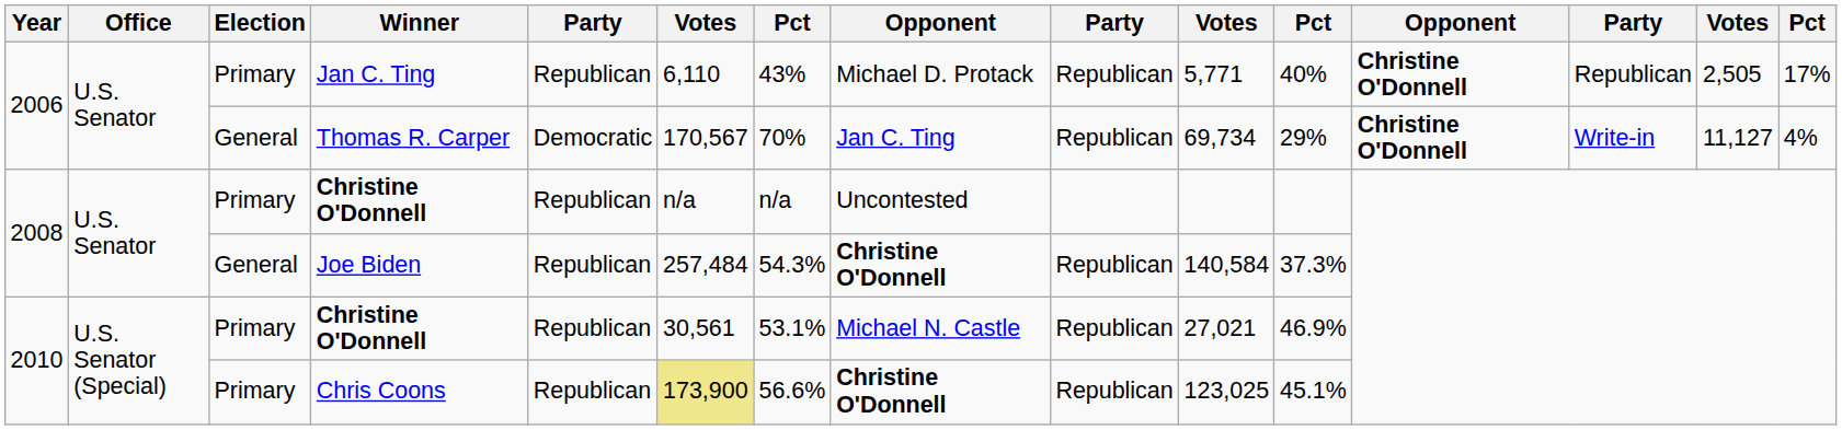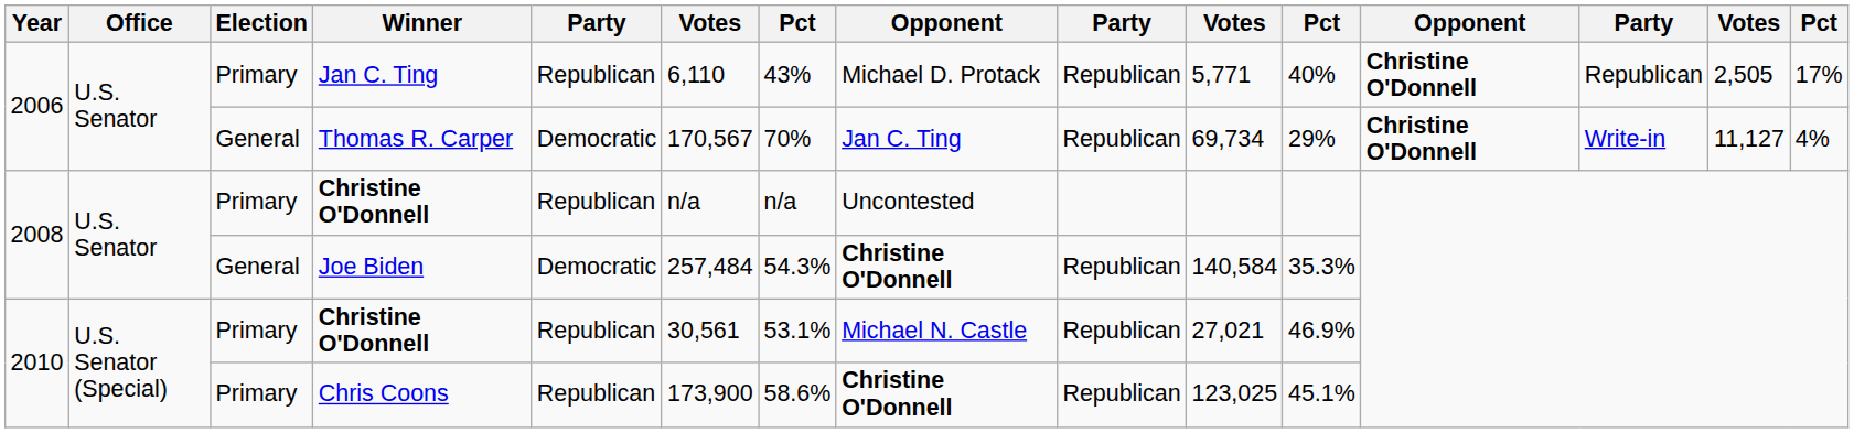Joe Biden | column 5: Republican -> Democratic
Joe Biden | column 11: 37.3% -> 35.3%
Chris Coons | column 6: khaki background -> no background
Chris Coons | column 7: 56.6% -> 58.6%
